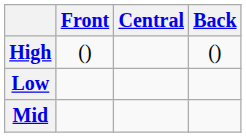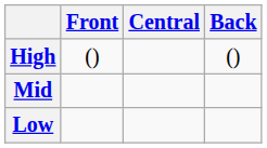rows swapped: Mid <-> Low
